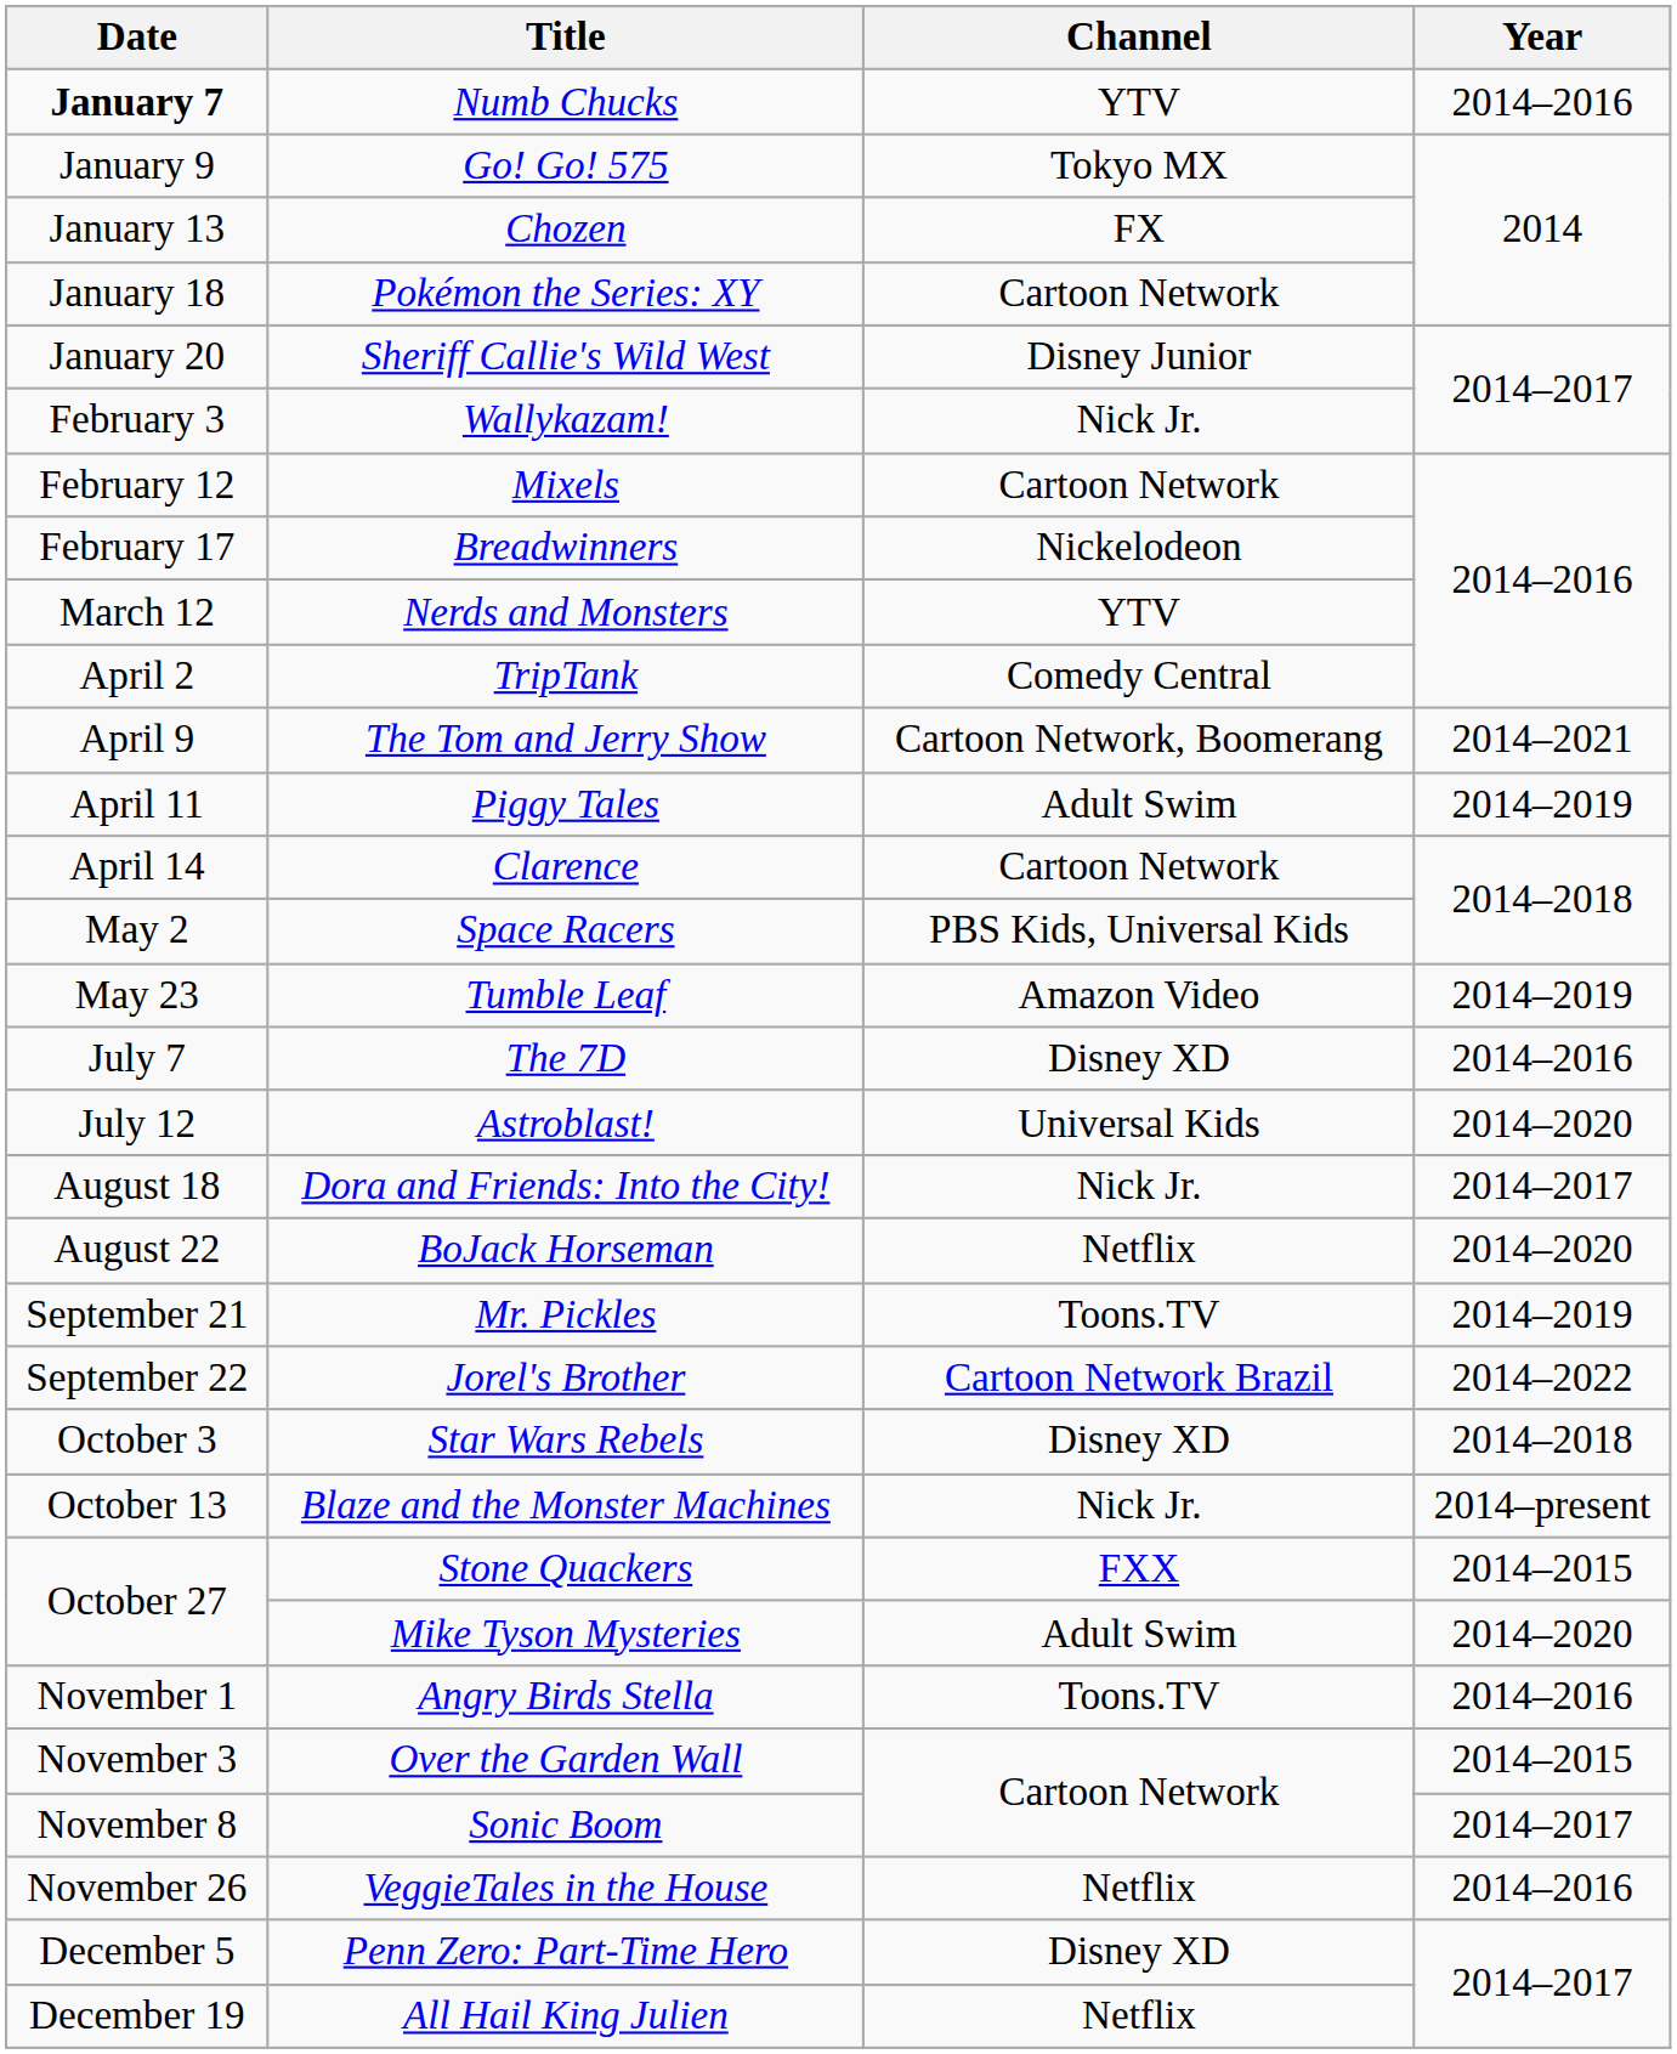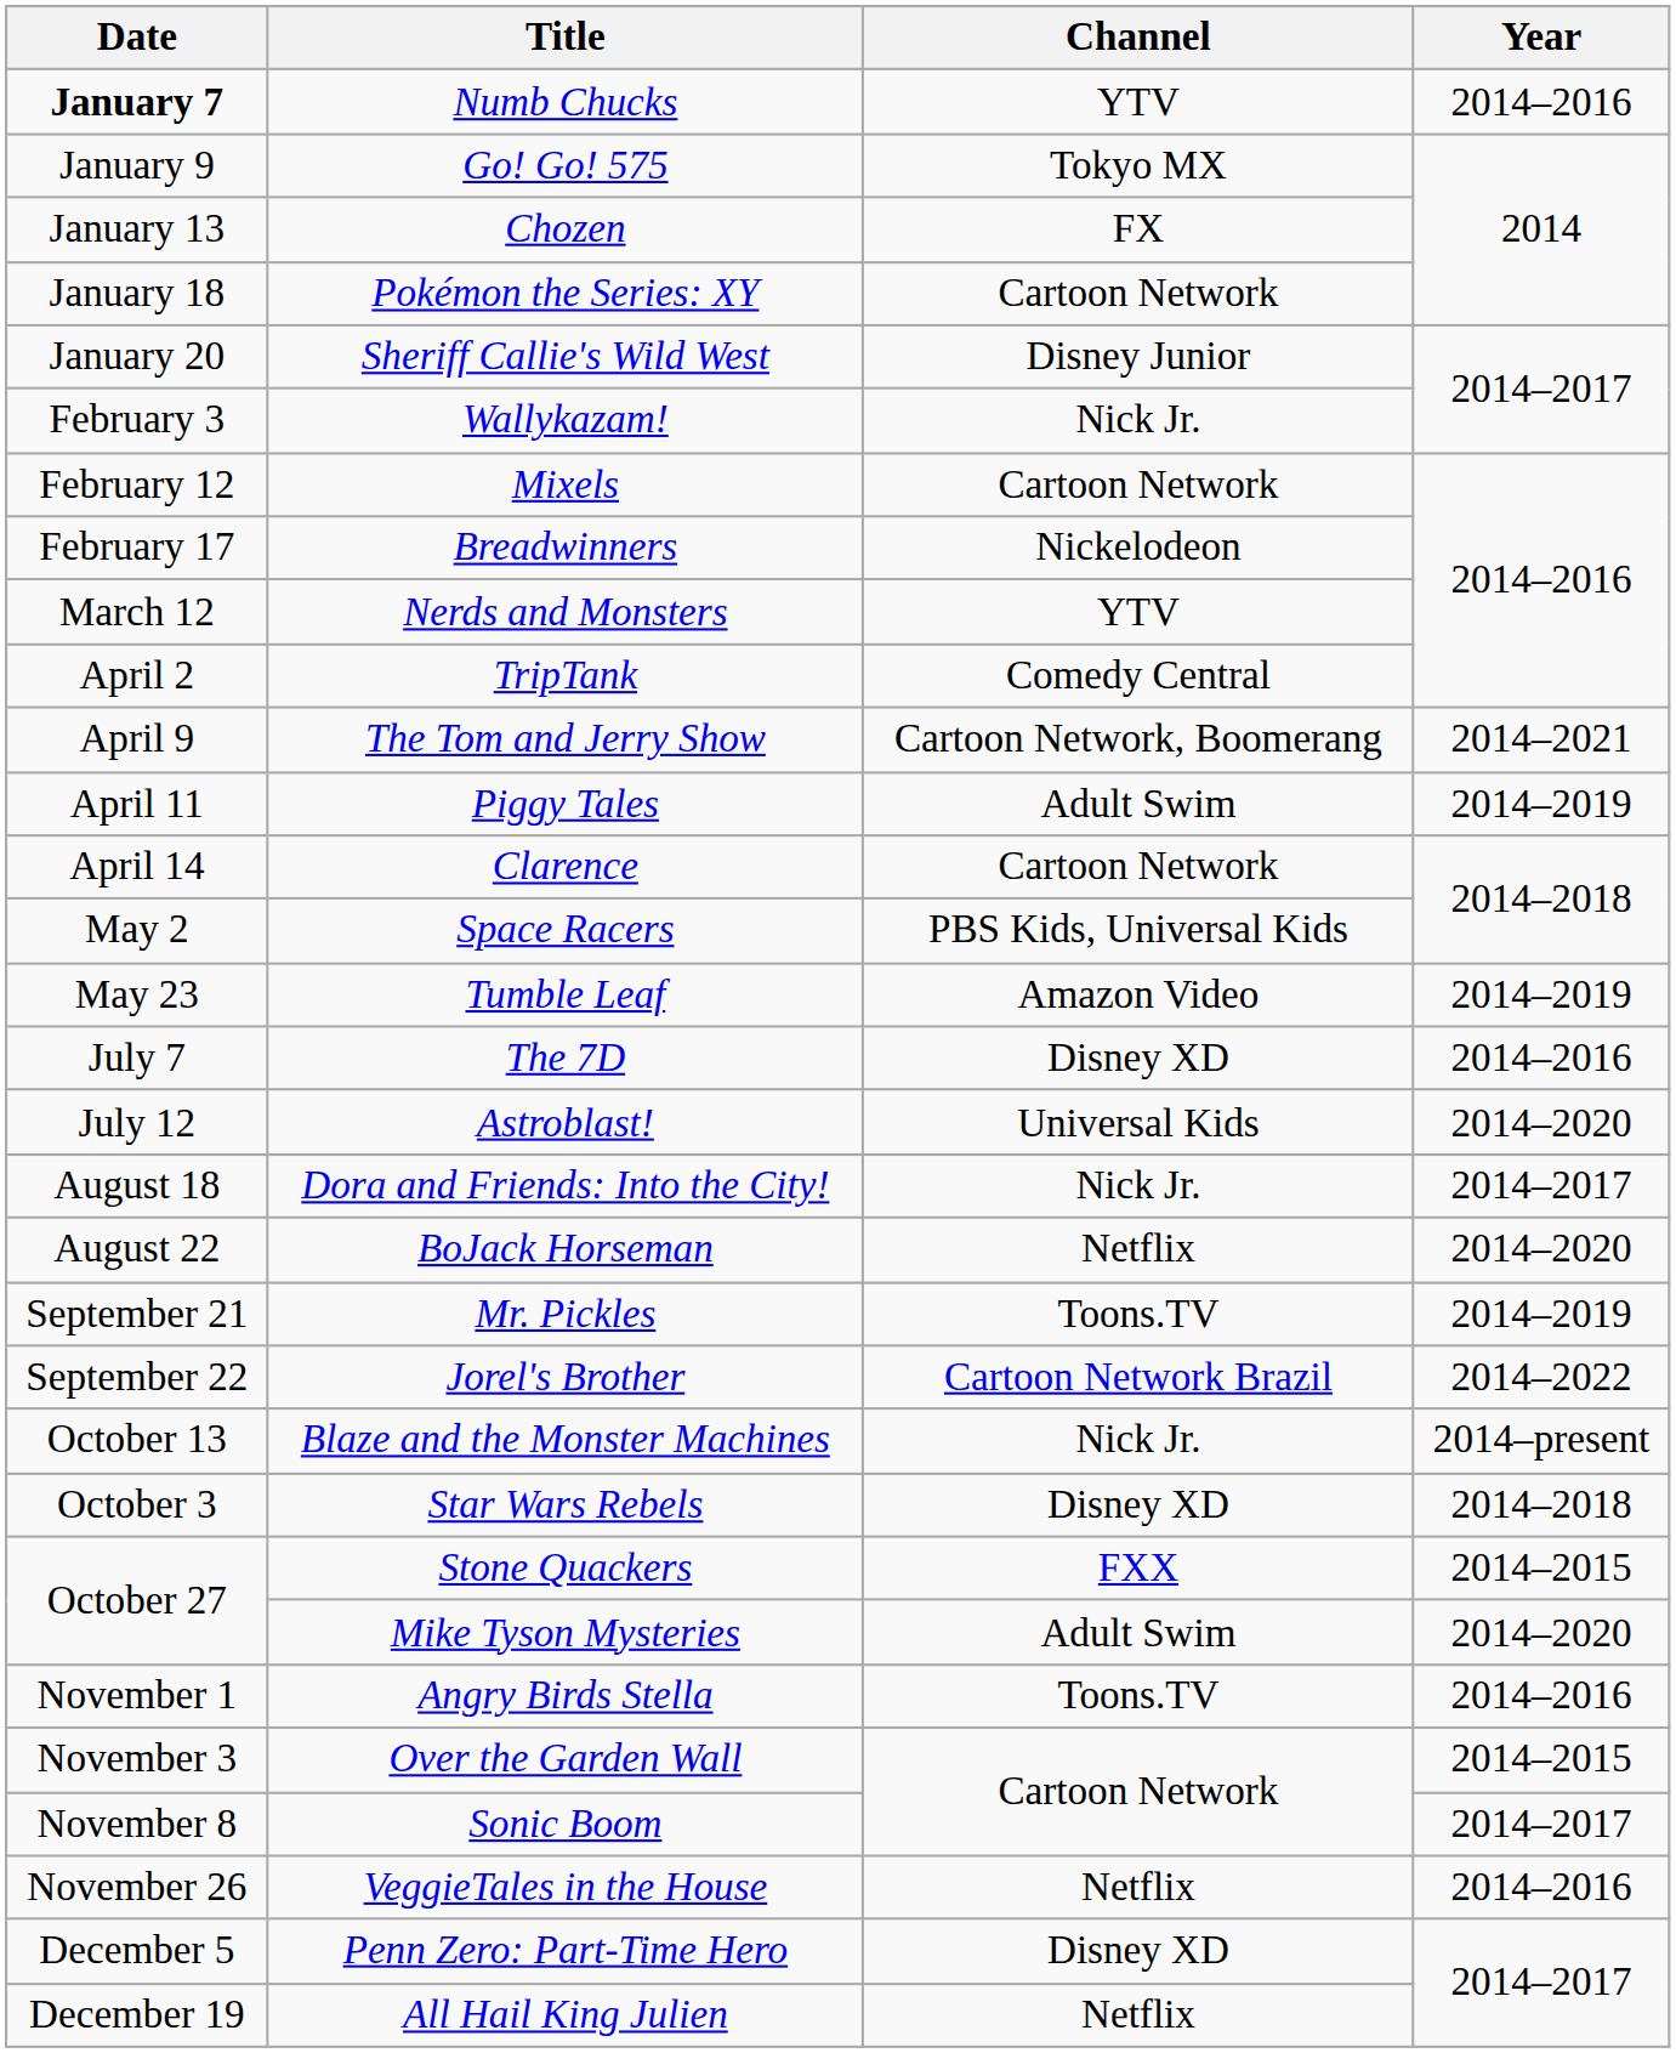rows swapped: Star Wars Rebels <-> Blaze and the Monster Machines
